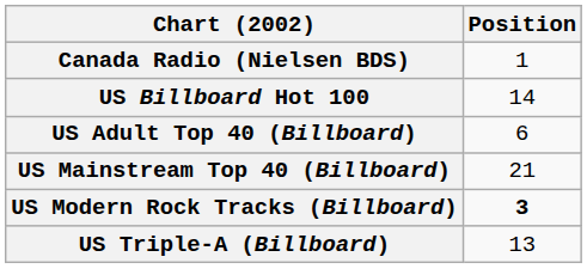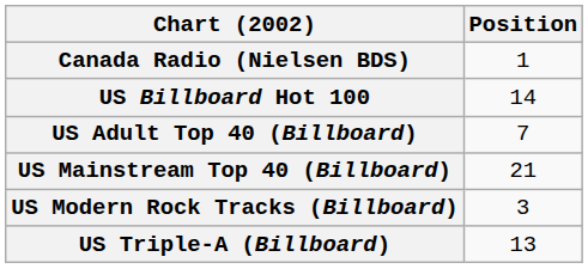US Adult Top 40 (Billboard) | Position: 6 -> 7
US Modern Rock Tracks (Billboard) | Position: bold -> normal
